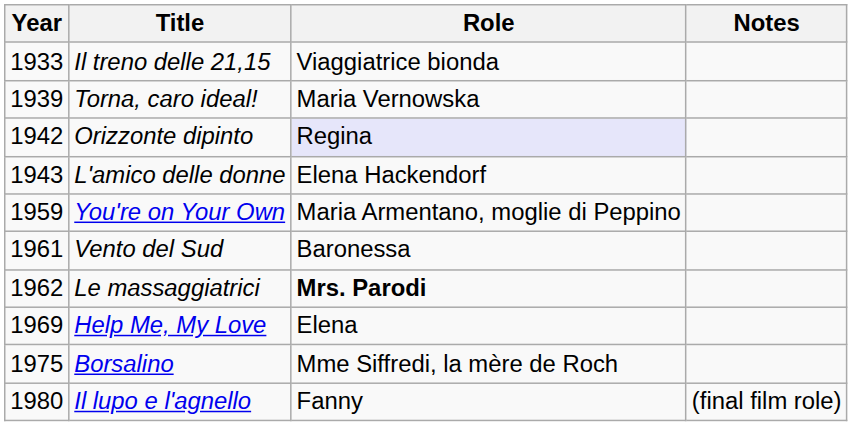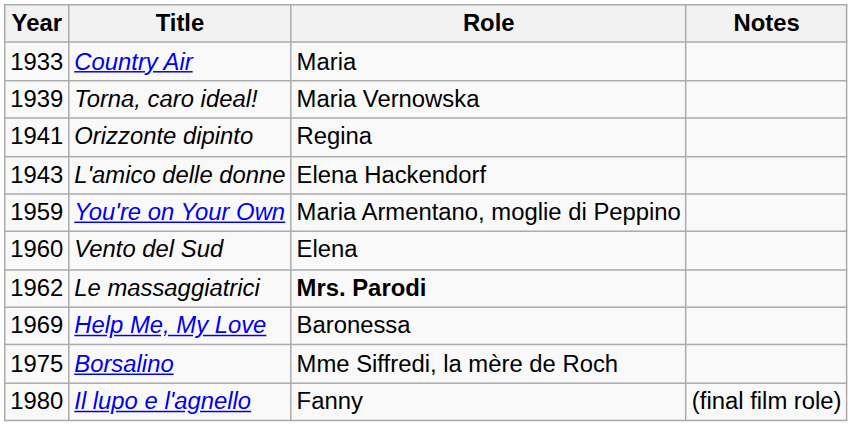- row: 1933 | Il treno delle 21,15 | Viaggiatrice bionda
+ row: 1933 | Country Air | Maria
Orizzonte dipinto | Year: 1942 -> 1941
Orizzonte dipinto | Role: lavender background -> no background
Vento del Sud | Year: 1961 -> 1960
Vento del Sud | Role: Baronessa -> Elena
Help Me, My Love | Role: Elena -> Baronessa
